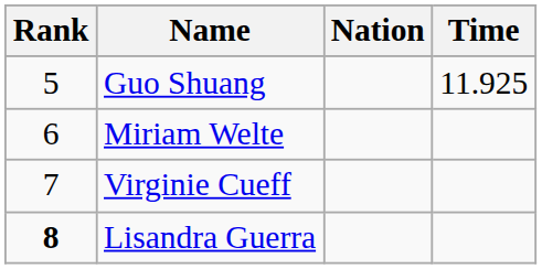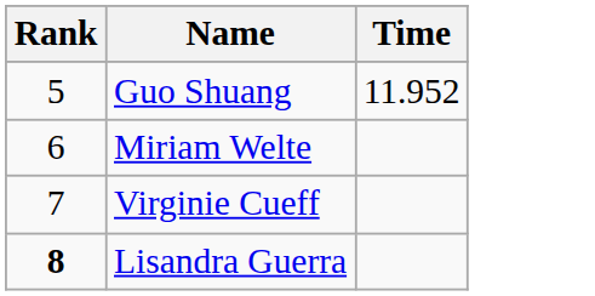- column: Nation
Guo Shuang | Time: 11.925 -> 11.952
